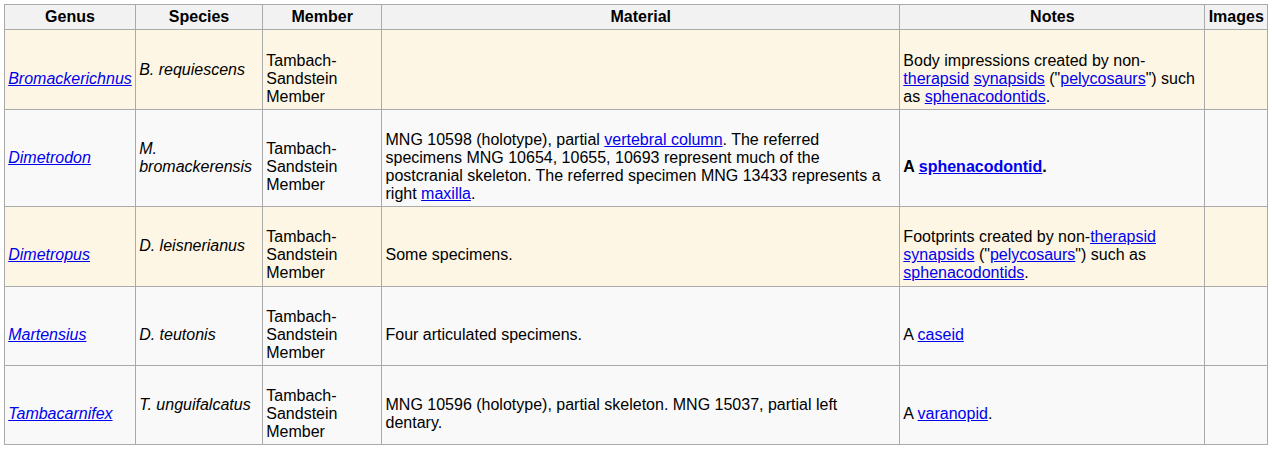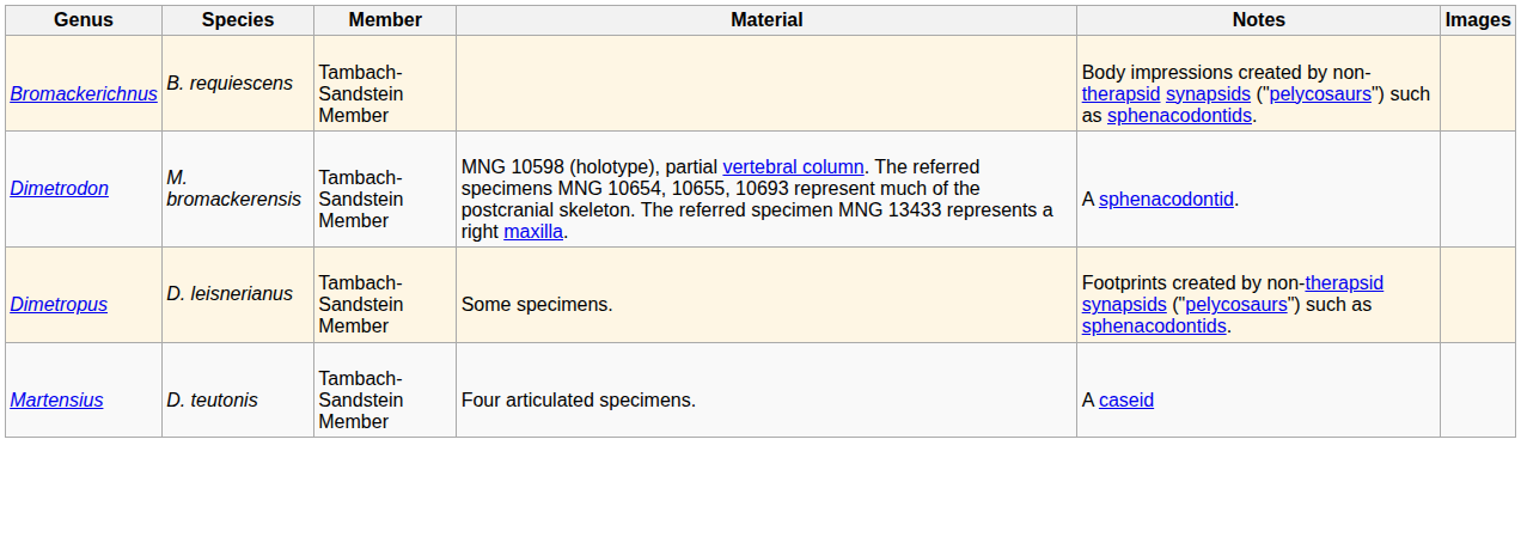Dimetrodon | Notes: bold -> normal
- row: Tambacarnifex | T. unguifalcatus | Tambach-Sandstein Member | MNG 10596 (holotype), partial skeleton. MNG 15037, partial left dentary. | A varanopid.
